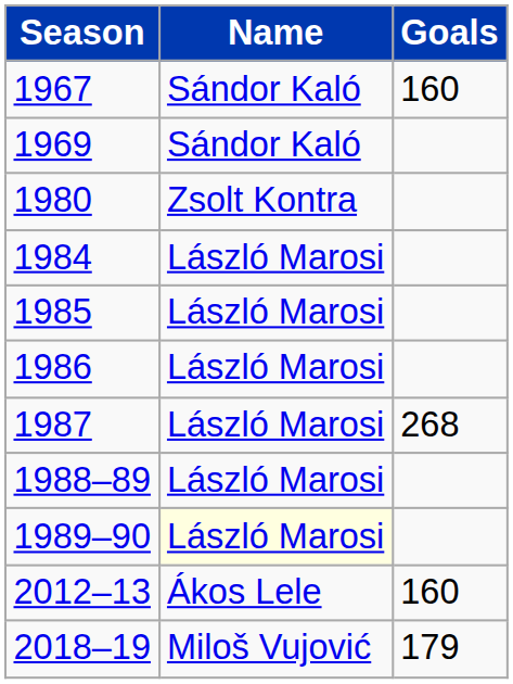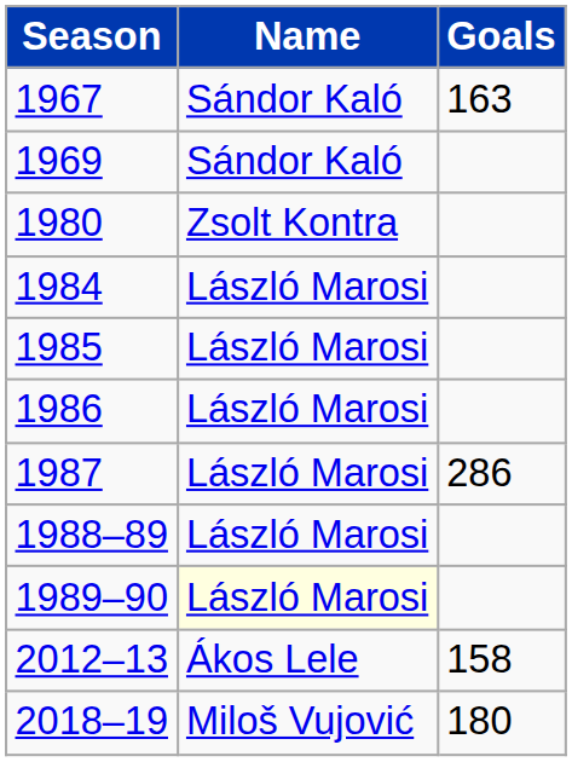1967 | Goals: 160 -> 163
1987 | Goals: 268 -> 286
2012–13 | Goals: 160 -> 158
2018–19 | Goals: 179 -> 180
